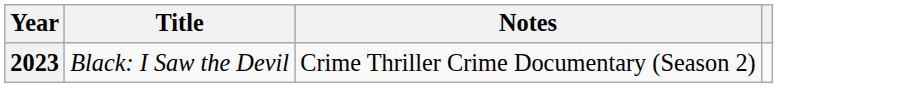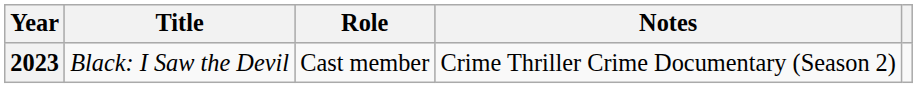+ column: Role | Cast member
